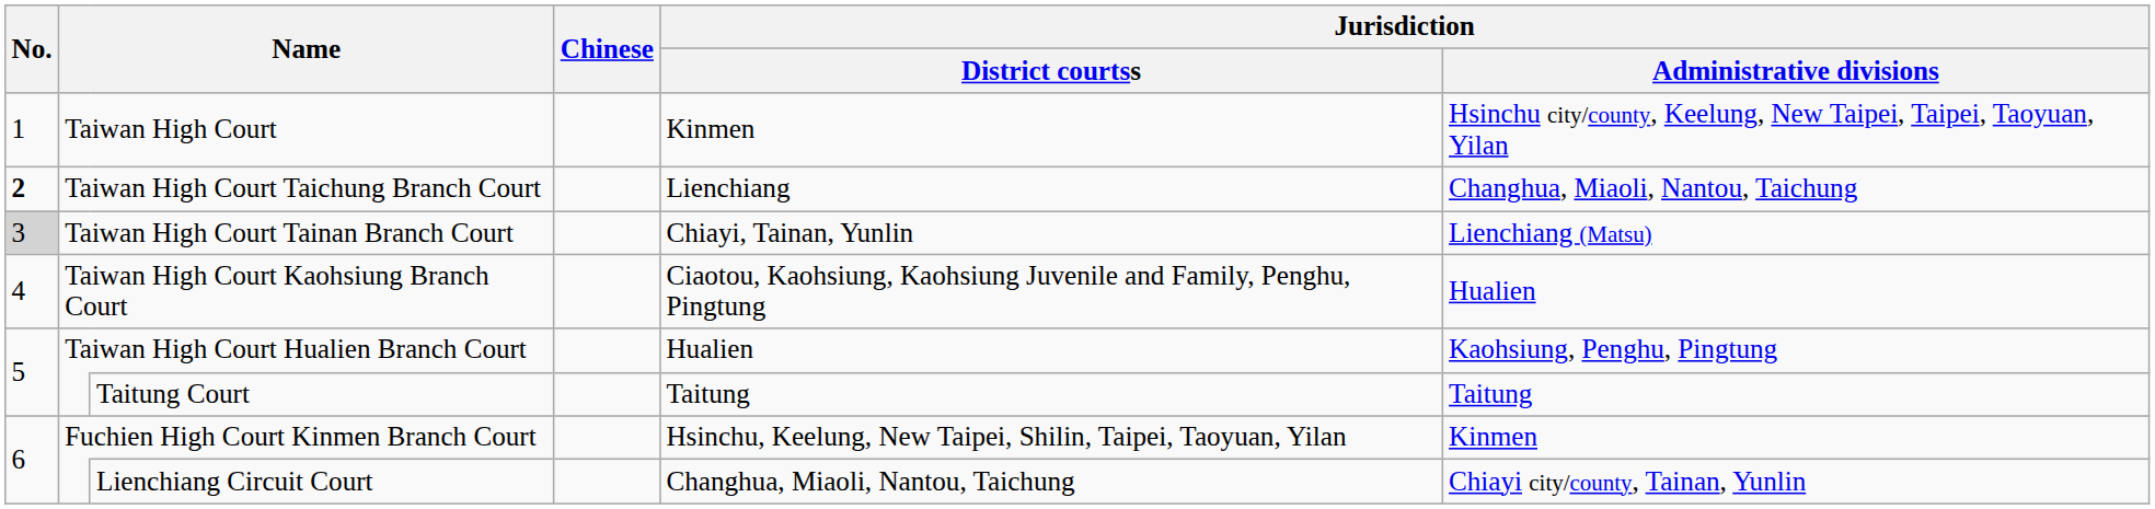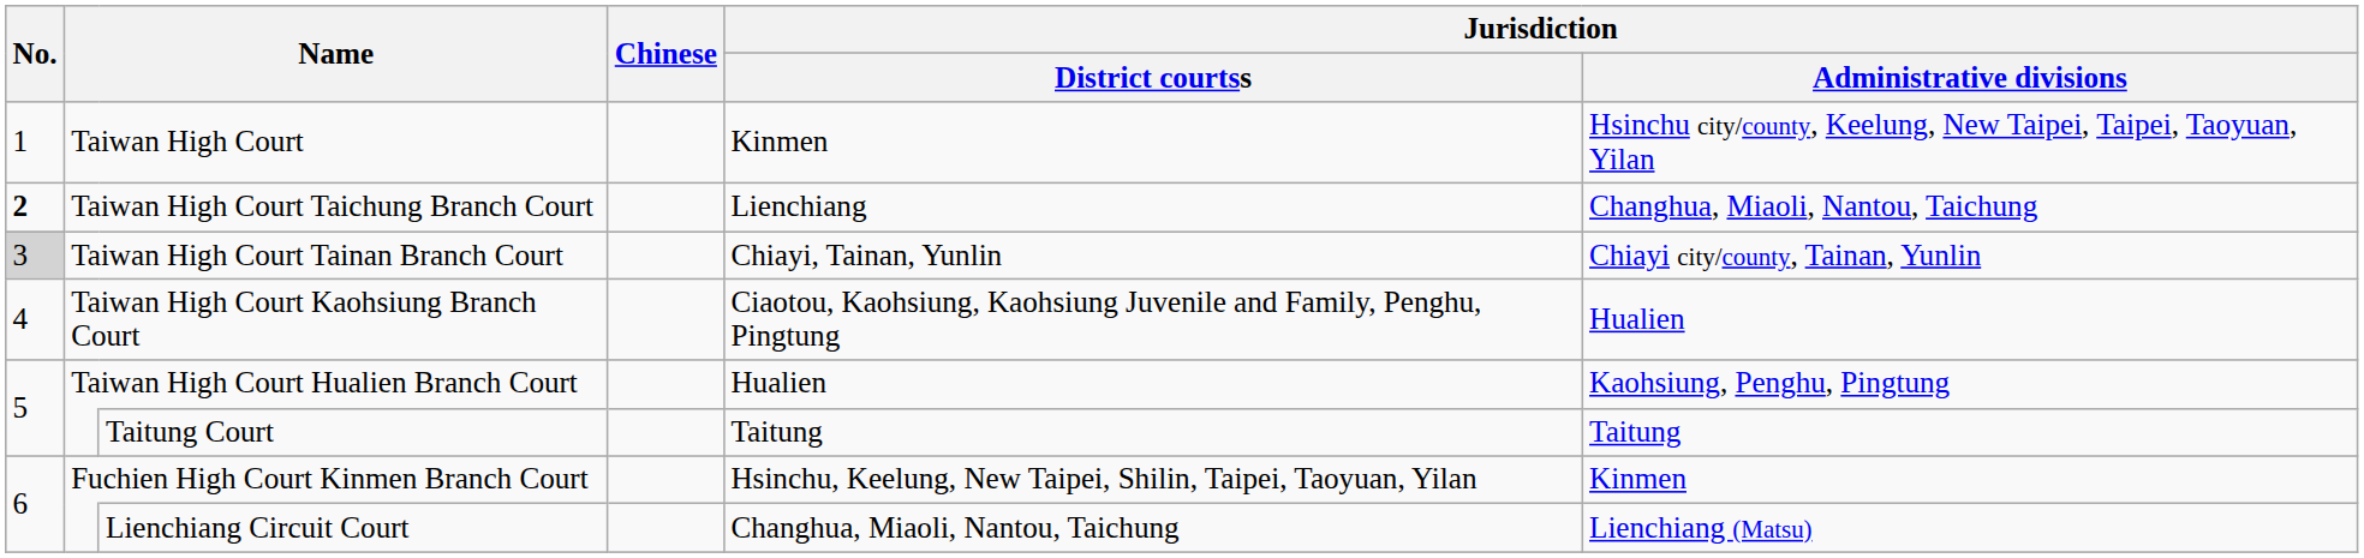Taiwan High Court Tainan Branch Court | Jurisdiction / Administrative divisions: Lienchiang (Matsu) -> Chiayi city/county, Tainan, Yunlin
Lienchiang Circuit Court | Jurisdiction / Administrative divisions: Chiayi city/county, Tainan, Yunlin -> Lienchiang (Matsu)
